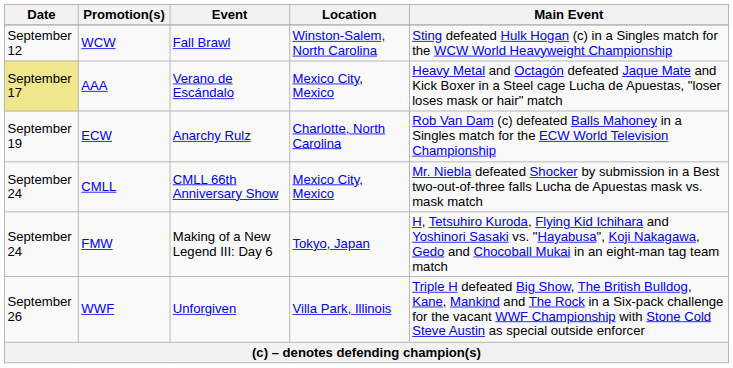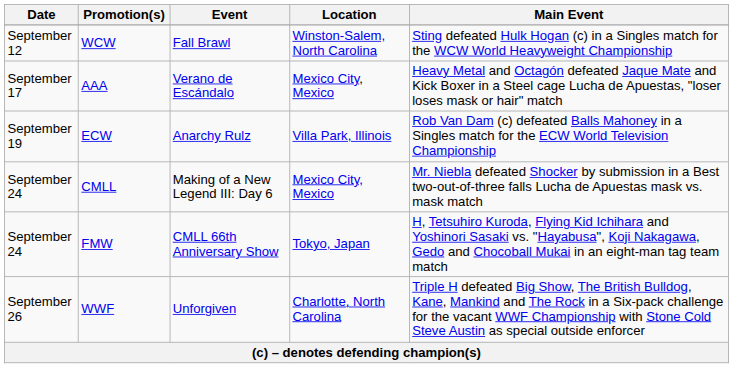AAA | Date: khaki background -> no background
ECW | Location: Charlotte, North Carolina -> Villa Park, Illinois
CMLL | Event: CMLL 66th Anniversary Show -> Making of a New Legend III: Day 6
FMW | Event: Making of a New Legend III: Day 6 -> CMLL 66th Anniversary Show
WWF | Location: Villa Park, Illinois -> Charlotte, North Carolina
